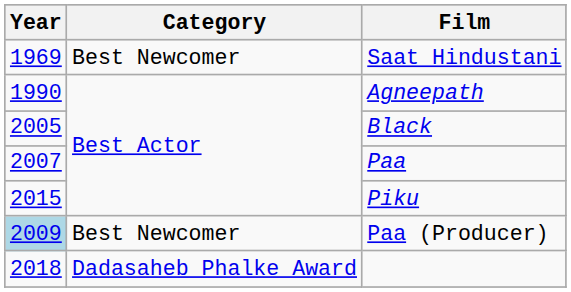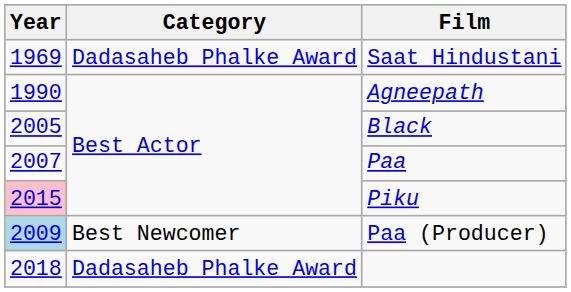Saat Hindustani | Category: Best Newcomer -> Dadasaheb Phalke Award
Piku | Year: no background -> pink background
